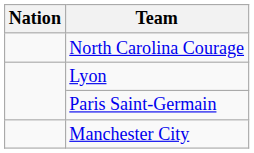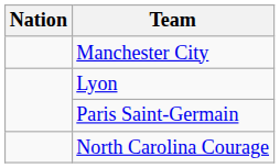rows swapped: Manchester City <-> North Carolina Courage
